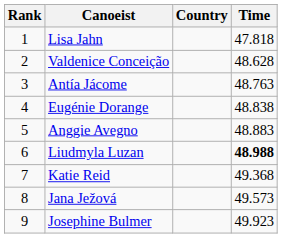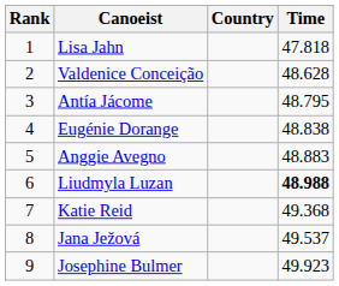Antía Jácome | Time: 48.763 -> 48.795
Jana Ježová | Time: 49.573 -> 49.537
